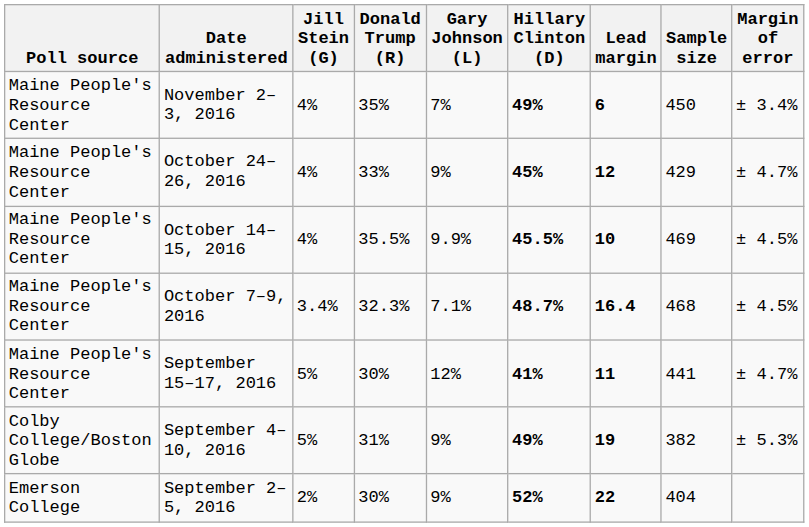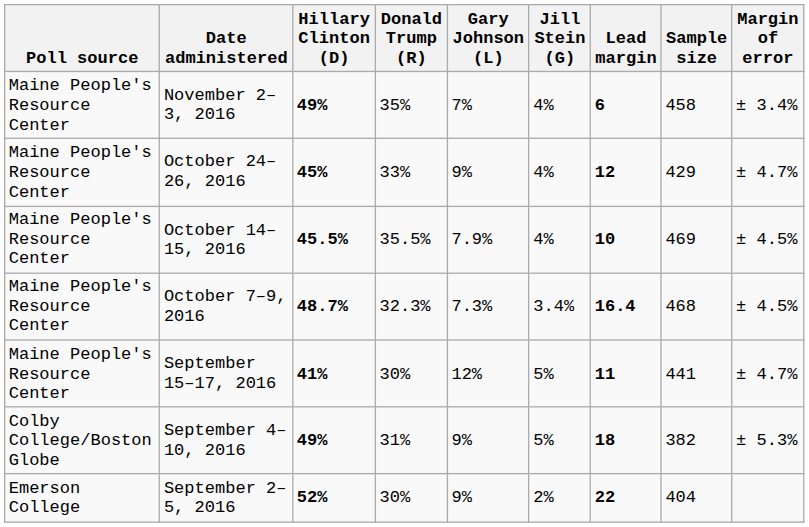columns swapped: Hillary Clinton (D) <-> Jill Stein (G)
November 2–3, 2016 | Sample size: 450 -> 458
October 14–15, 2016 | Gary Johnson (L): 9.9% -> 7.9%
October 7–9, 2016 | Gary Johnson (L): 7.1% -> 7.3%
September 4–10, 2016 | Lead margin: 19 -> 18
